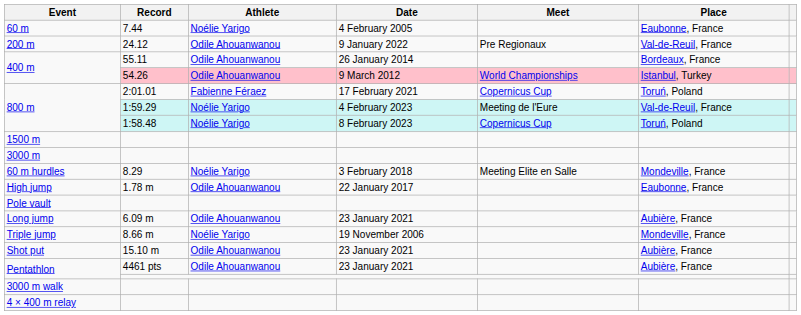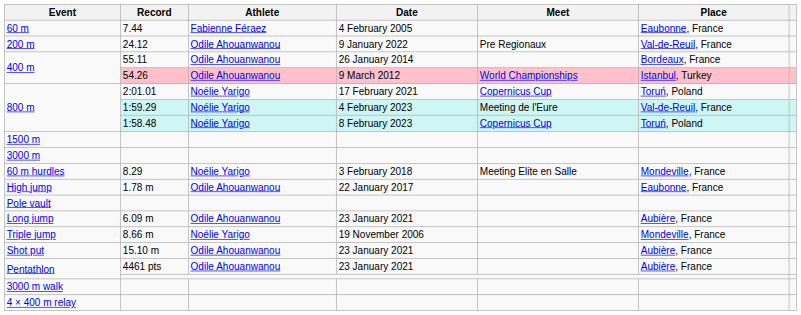60 m | Athlete: Noélie Yarigo -> Fabienne Féraez
800 m / 2:01.01 | Athlete: Fabienne Féraez -> Noélie Yarigo
